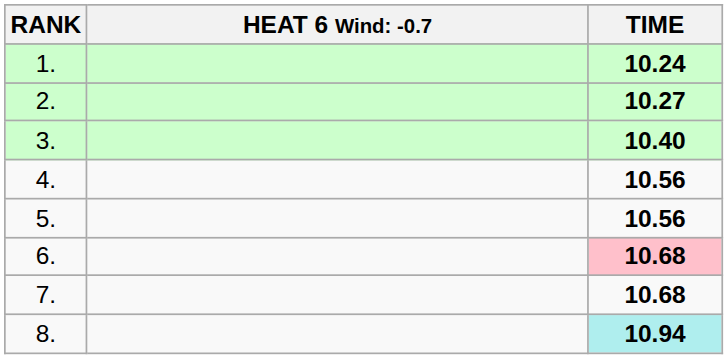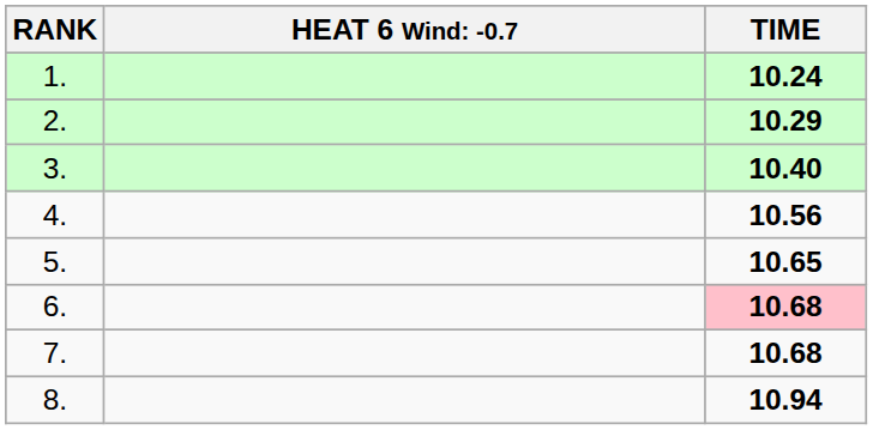2. | TIME: 10.27 -> 10.29
5. | TIME: 10.56 -> 10.65
8. | TIME: paleturquoise background -> no background
